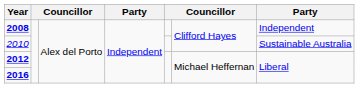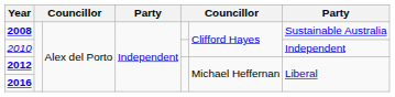2008 | column 7: Independent -> Sustainable Australia
2010 | column 7: Sustainable Australia -> Independent
